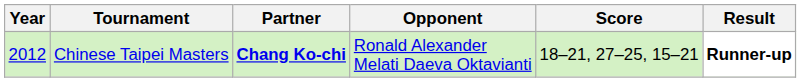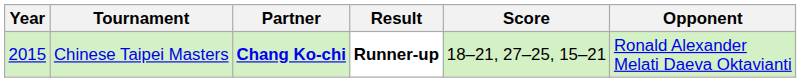columns swapped: Opponent <-> Result
Chinese Taipei Masters | Year: 2012 -> 2015
